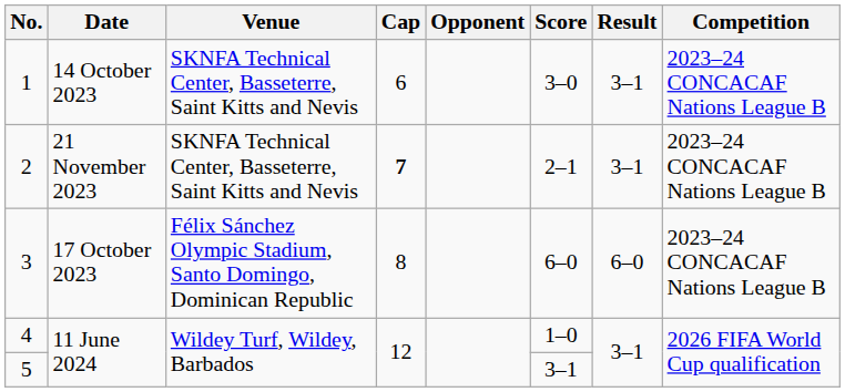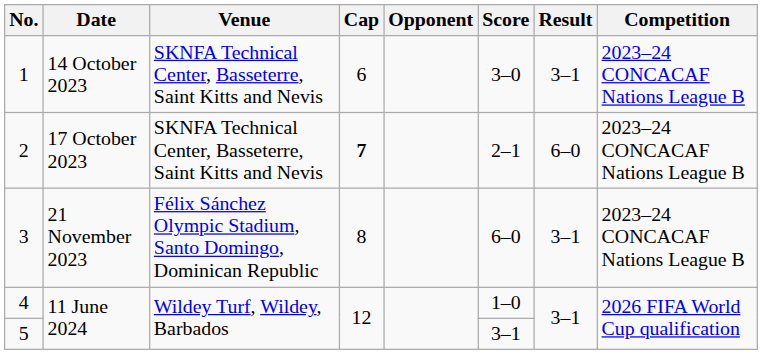2 | Date: 21 November 2023 -> 17 October 2023
2 | Result: 3–1 -> 6–0
3 | Date: 17 October 2023 -> 21 November 2023
3 | Result: 6–0 -> 3–1
